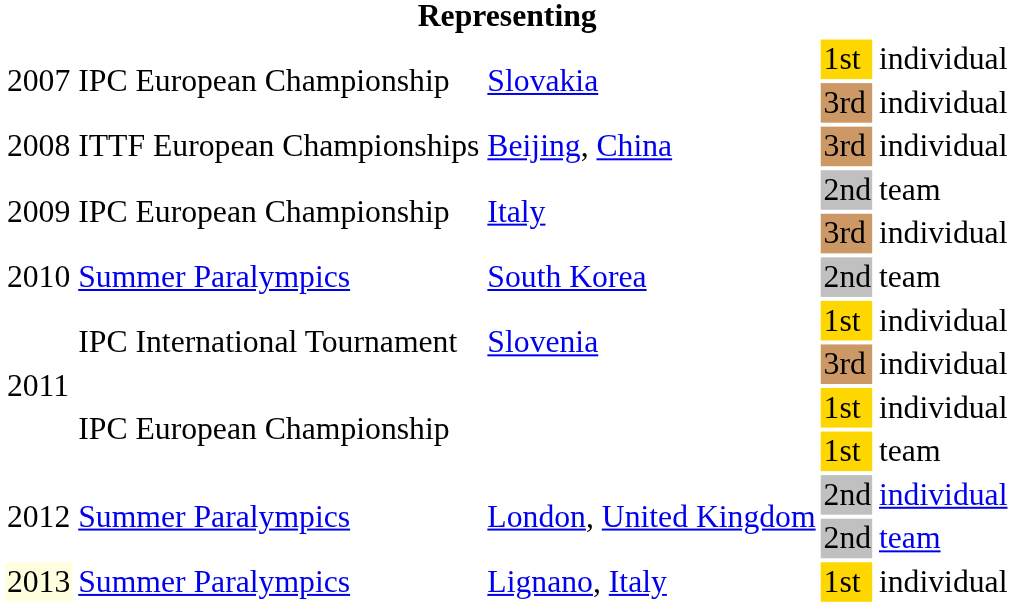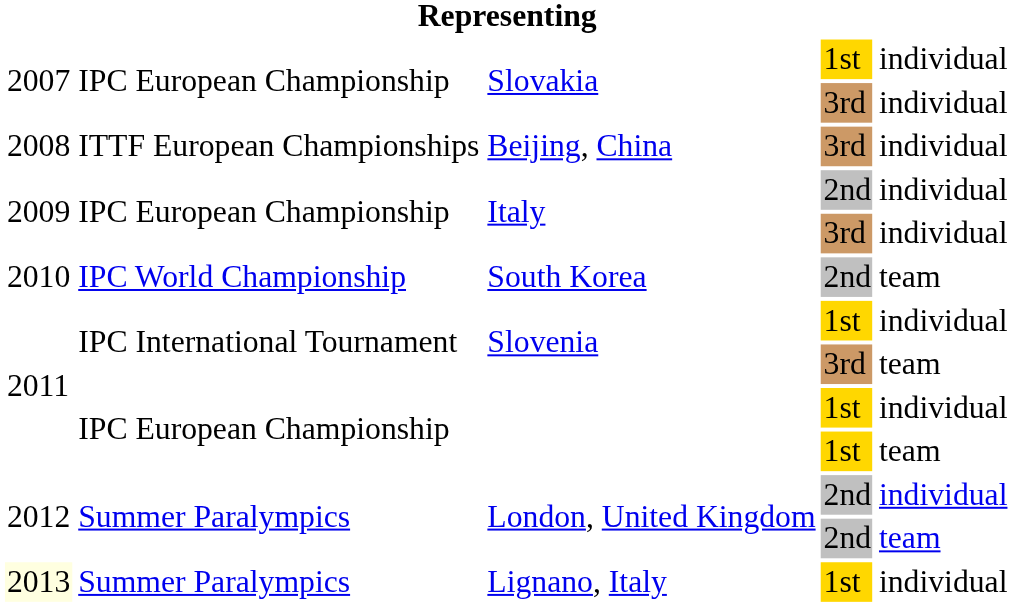Italy / 2nd | column 5: team -> individual
South Korea | column 2: Summer Paralympics -> IPC World Championship
Slovenia / 3rd | column 5: individual -> team
